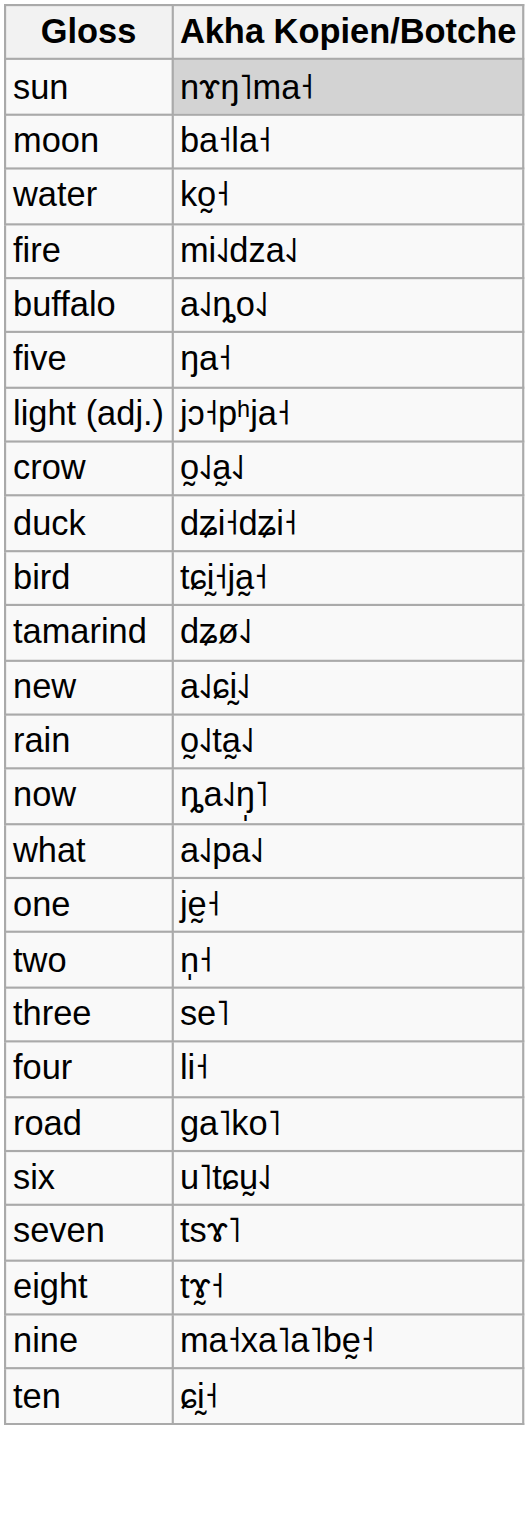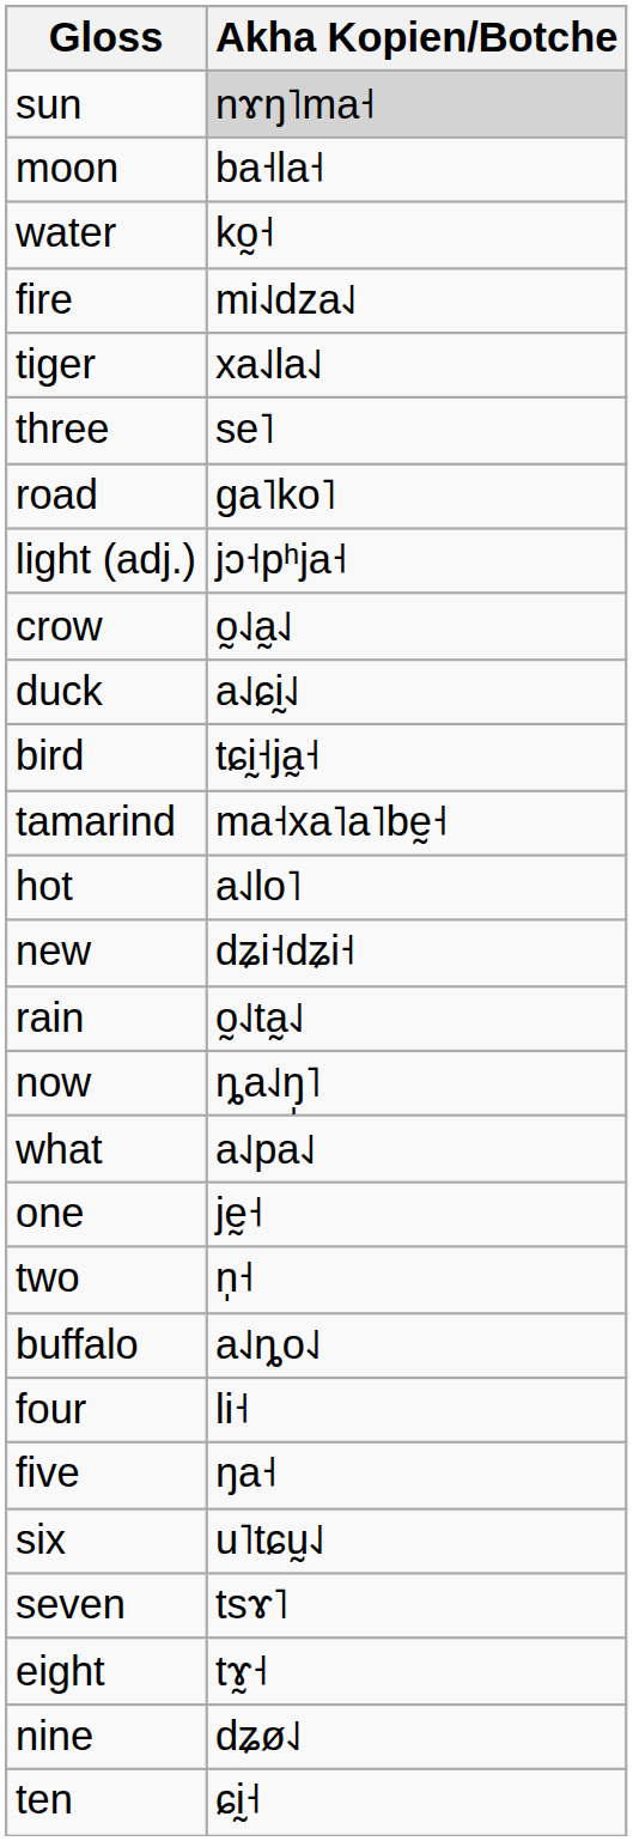+ row: tiger | xa˨˩la˨˩
rows swapped: buffalo <-> three
rows swapped: road <-> five
duck | Akha Kopien/Botche: dʑi˧dʑi˧ -> a˨˩ɕḭ˨˩
tamarind | Akha Kopien/Botche: dʑø˨˩ -> ma˧xa˥a˥bḛ˧
+ row: hot | a˨˩lo˥
new | Akha Kopien/Botche: a˨˩ɕḭ˨˩ -> dʑi˧dʑi˧
nine | Akha Kopien/Botche: ma˧xa˥a˥bḛ˧ -> dʑø˨˩
